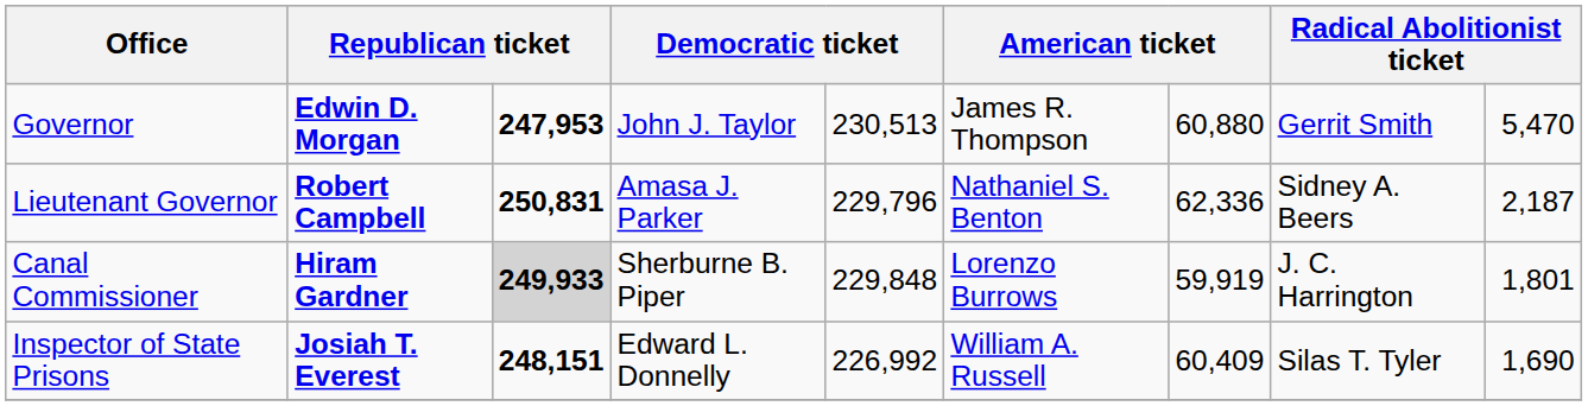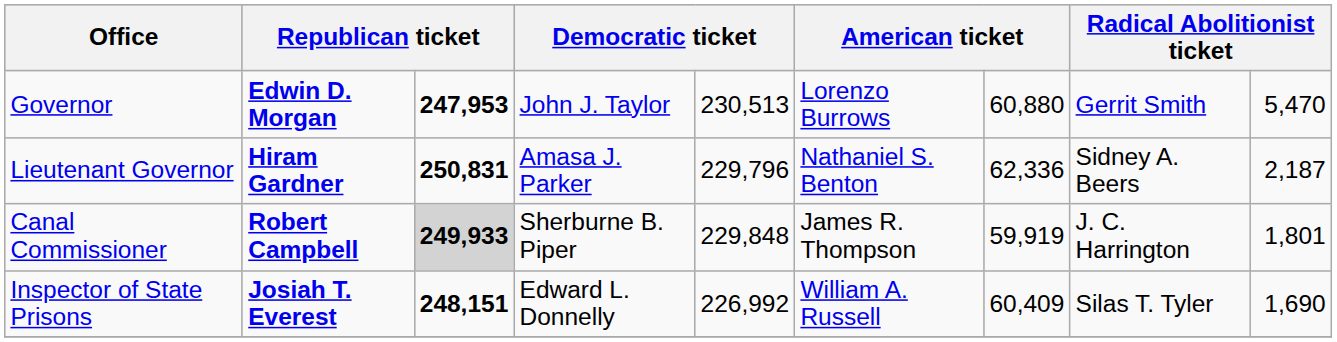Governor | column 6: James R. Thompson -> Lorenzo Burrows
Lieutenant Governor | column 2: Robert Campbell -> Hiram Gardner
Canal Commissioner | column 2: Hiram Gardner -> Robert Campbell
Canal Commissioner | column 6: Lorenzo Burrows -> James R. Thompson
